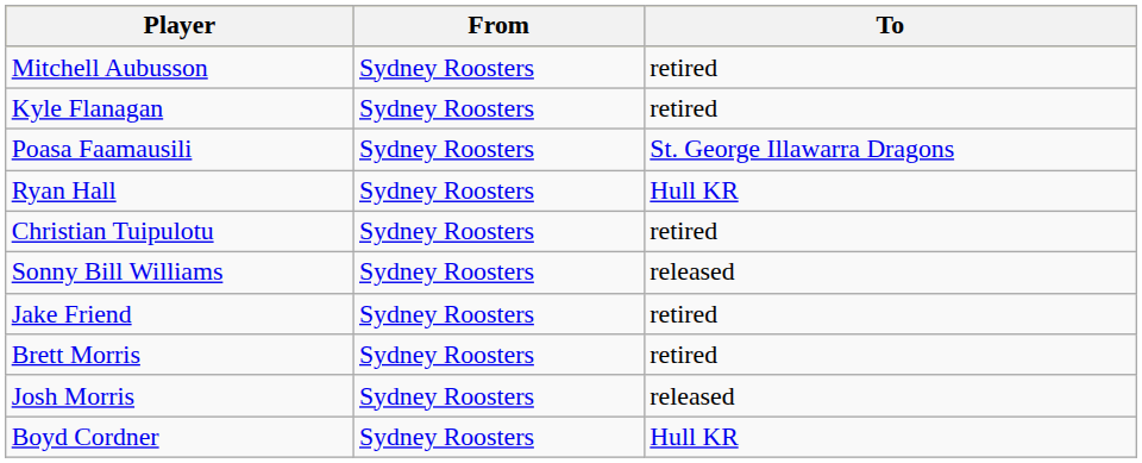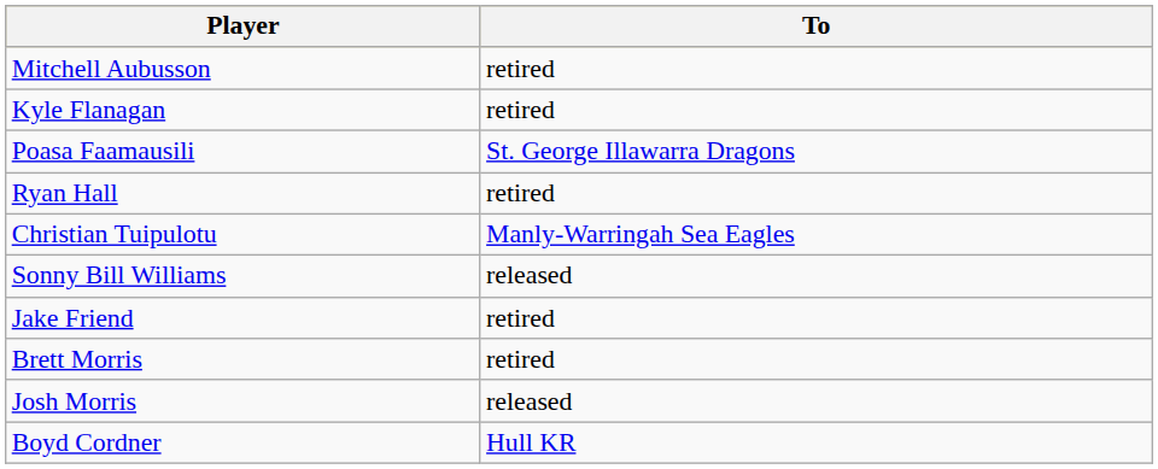- column: From | Sydney Roosters | Sydney Roosters | Sydney Roosters | Sydney Roosters | Sydney Roosters | Sydney Roosters | Sydney Roosters | Sydney Roosters | Sydney Roosters | Sydney Roosters
Ryan Hall | To: Hull KR -> retired
Christian Tuipulotu | To: retired -> Manly-Warringah Sea Eagles
